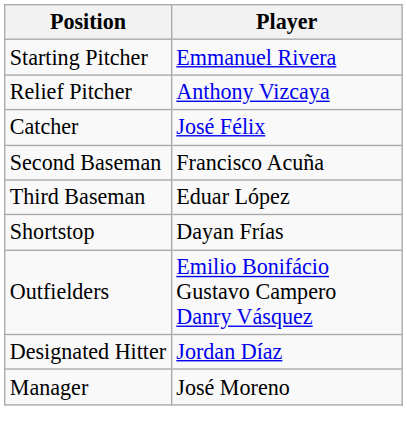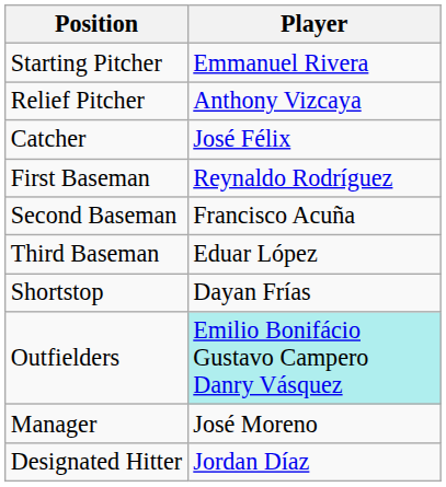+ row: First Baseman | Reynaldo Rodríguez
Outfielders | Player: no background -> paleturquoise background
rows swapped: Designated Hitter <-> Manager
